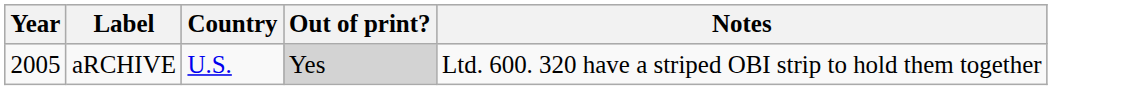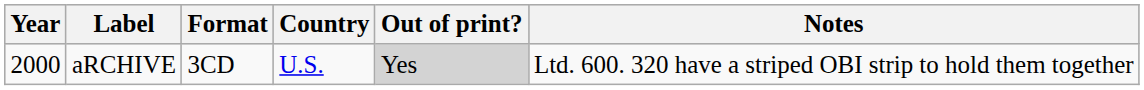+ column: Format | 3CD
aRCHIVE | Year: 2005 -> 2000
